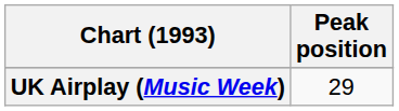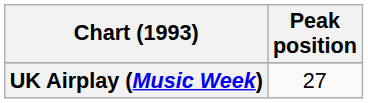UK Airplay (Music Week) | Peak position: 29 -> 27
